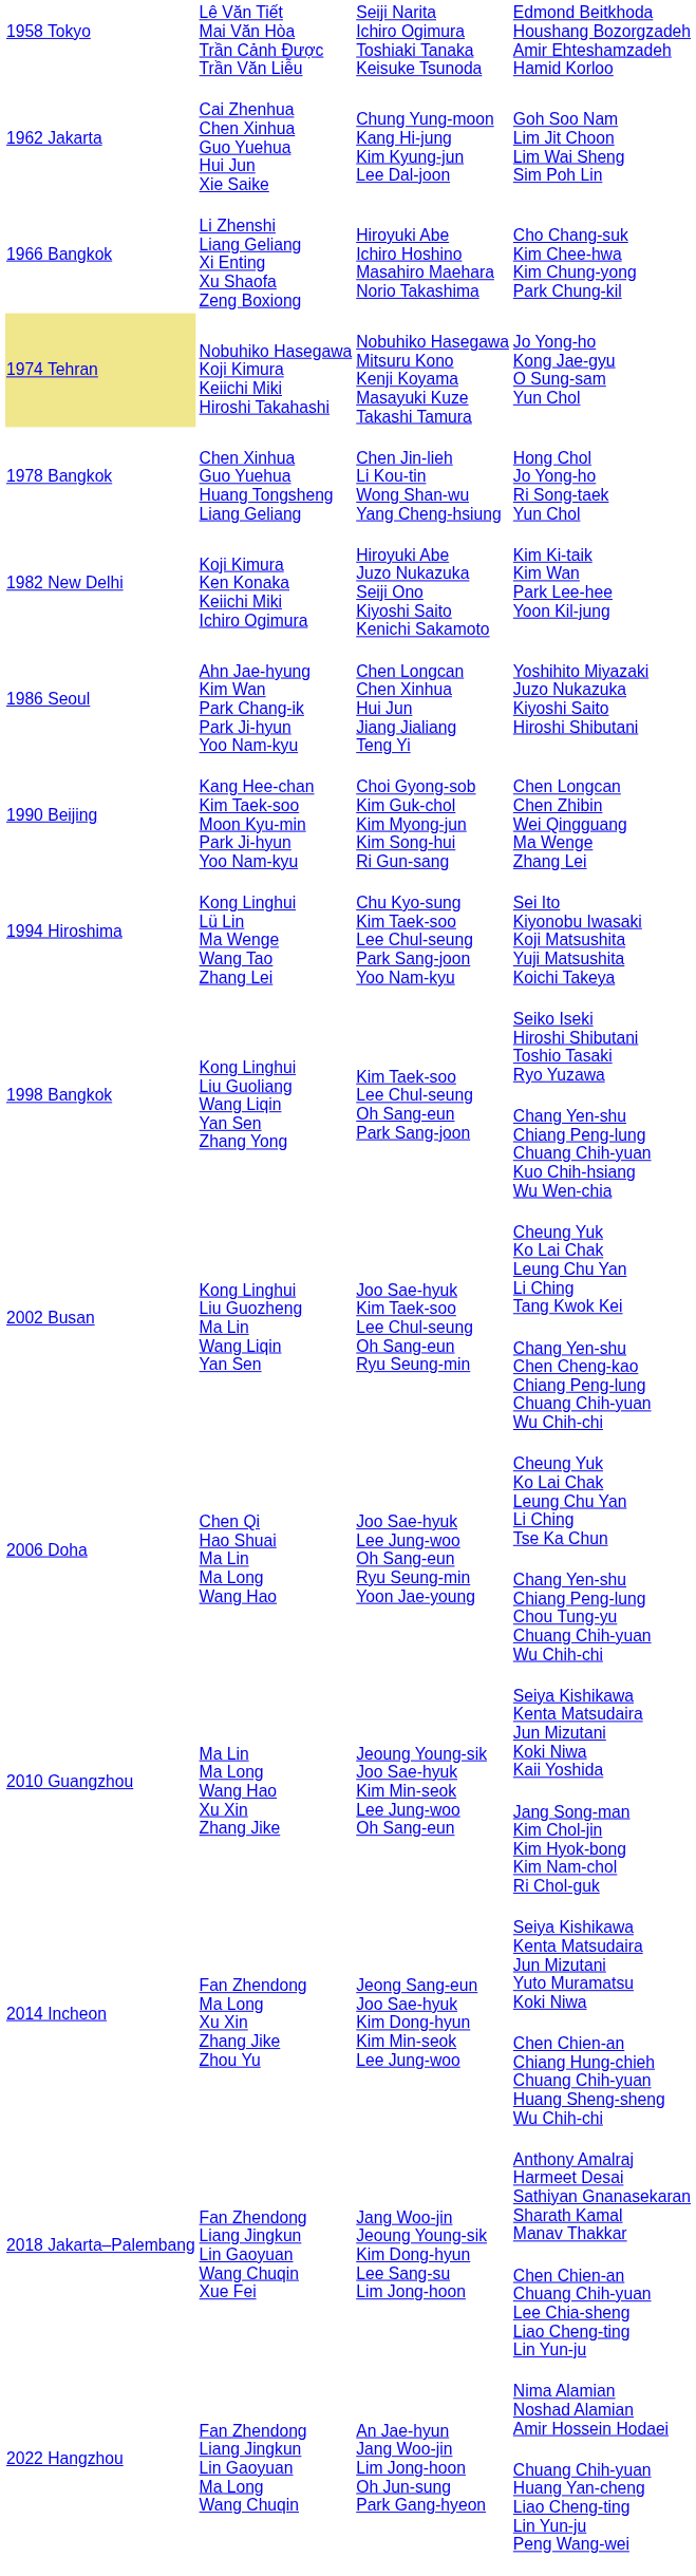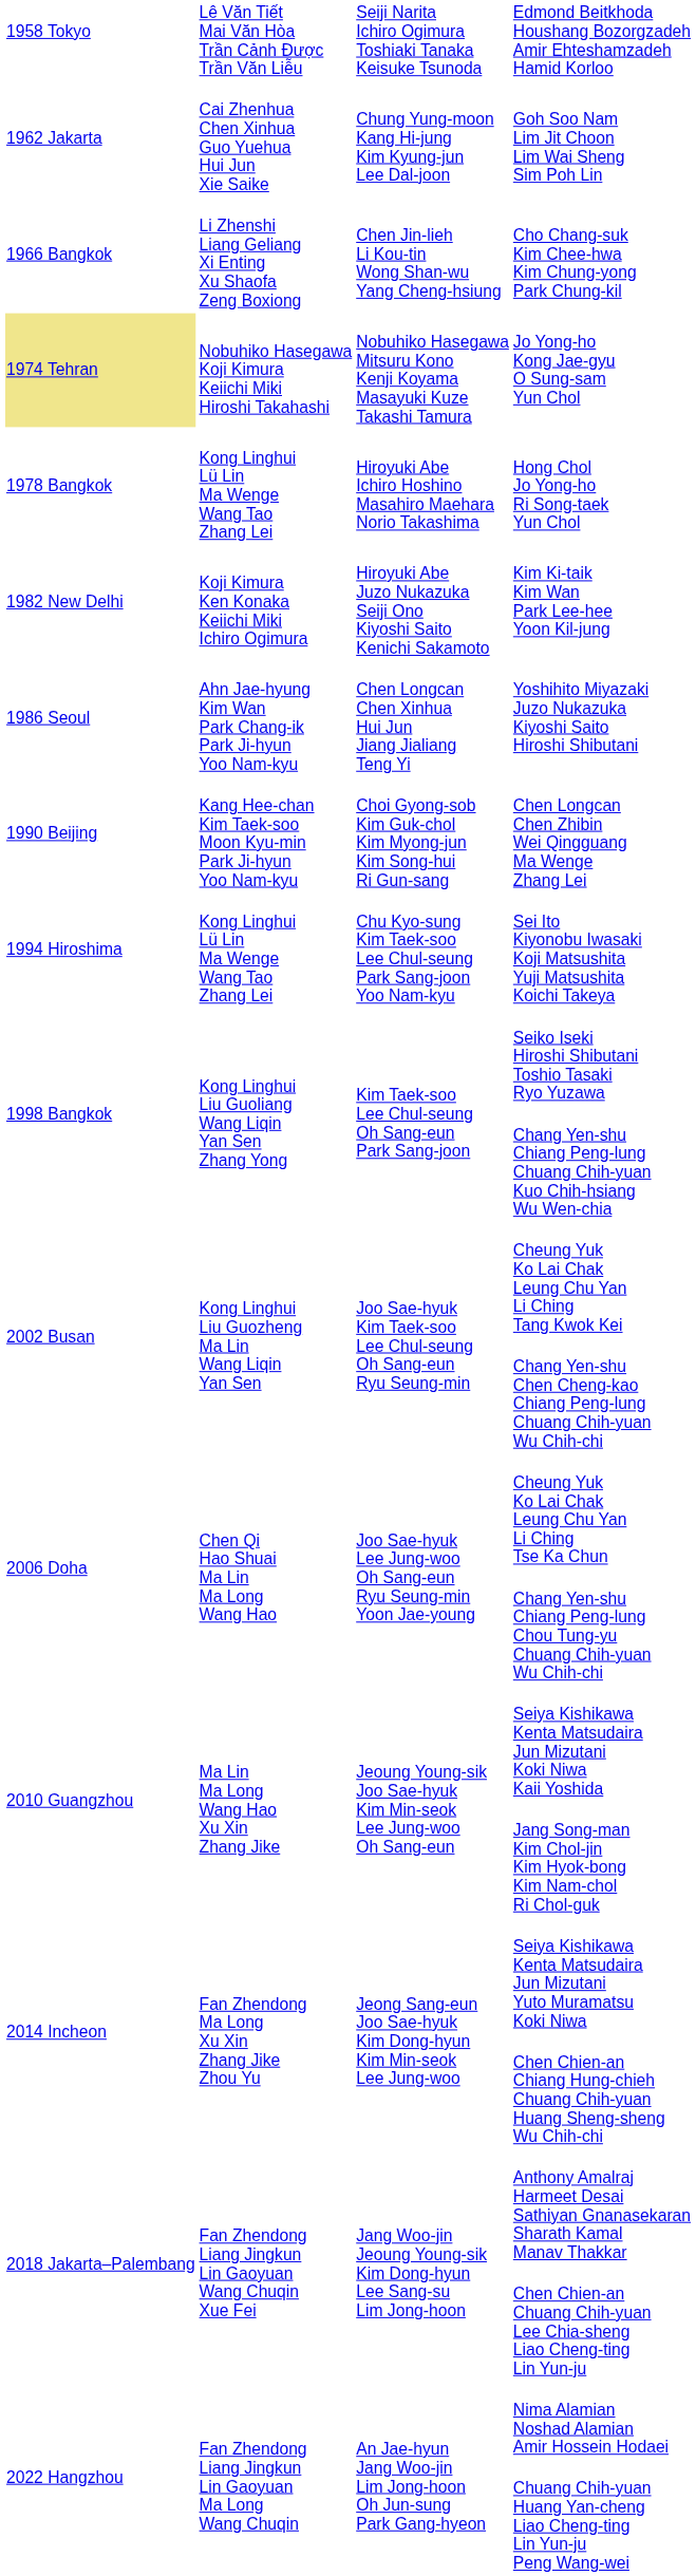Cho Chang-suk Kim Chee-hwa Kim Chung-yong Park Chung-kil | column 3: Hiroyuki Abe Ichiro Hoshino Masahiro Maehara Norio Takashima -> Chen Jin-lieh Li Kou-tin Wong Shan-wu Yang Cheng-hsiung
Hong Chol Jo Yong-ho Ri Song-taek Yun Chol | column 2: Chen Xinhua Guo Yuehua Huang Tongsheng Liang Geliang -> Kong Linghui Lü Lin Ma Wenge Wang Tao Zhang Lei
Hong Chol Jo Yong-ho Ri Song-taek Yun Chol | column 3: Chen Jin-lieh Li Kou-tin Wong Shan-wu Yang Cheng-hsiung -> Hiroyuki Abe Ichiro Hoshino Masahiro Maehara Norio Takashima
